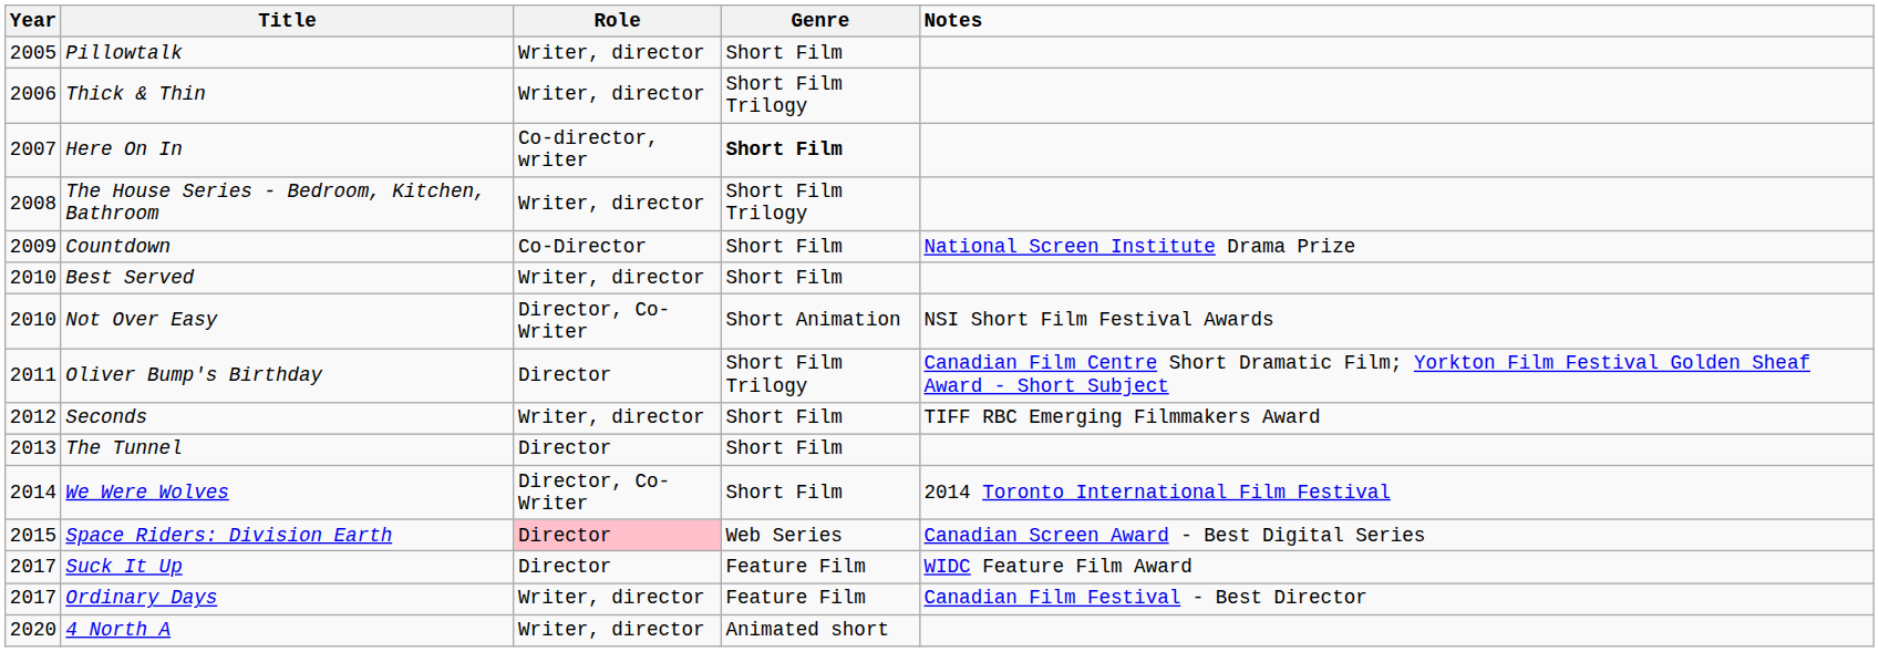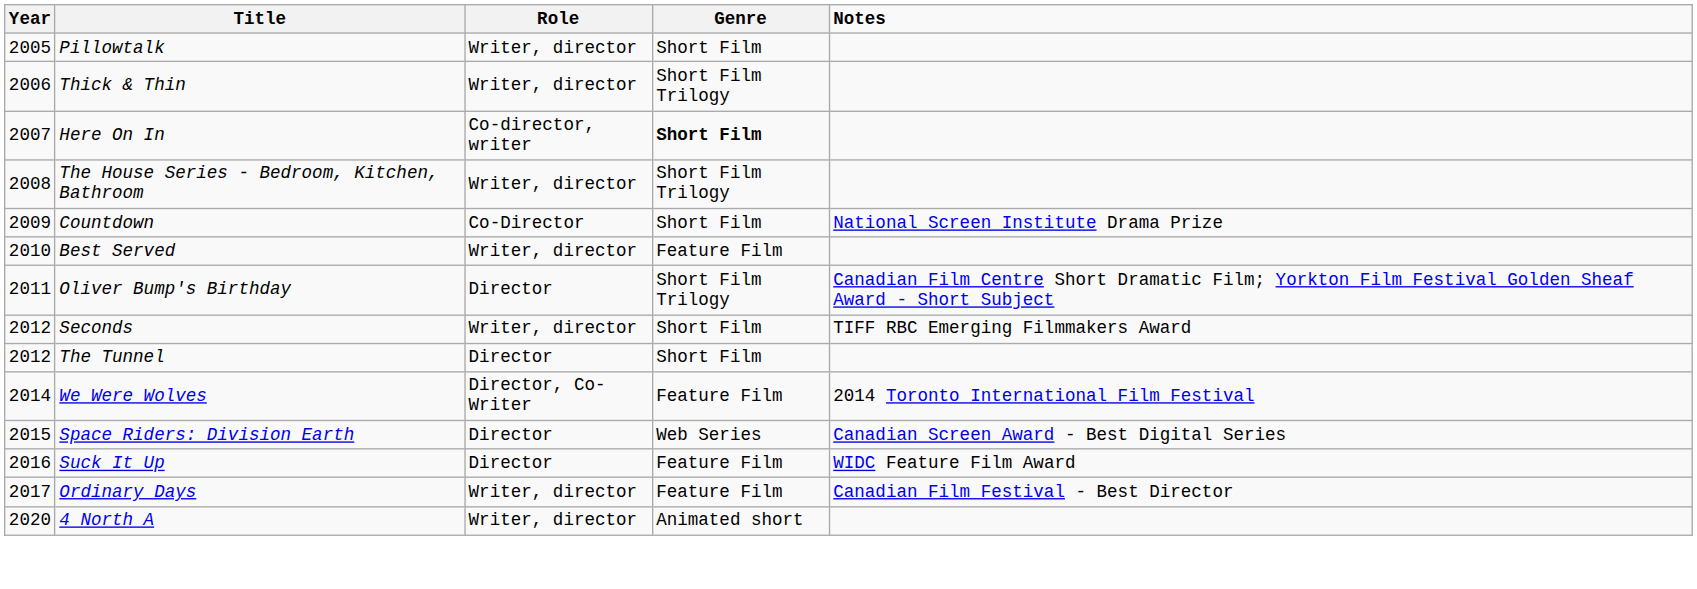Best Served | Genre: Short Film -> Feature Film
- row: 2010 | Not Over Easy | Director, Co-Writer | Short Animation | NSI Short Film Festival Awards
The Tunnel | Year: 2013 -> 2012
We Were Wolves | Genre: Short Film -> Feature Film
Space Riders: Division Earth | Role: pink background -> no background
Suck It Up | Year: 2017 -> 2016
